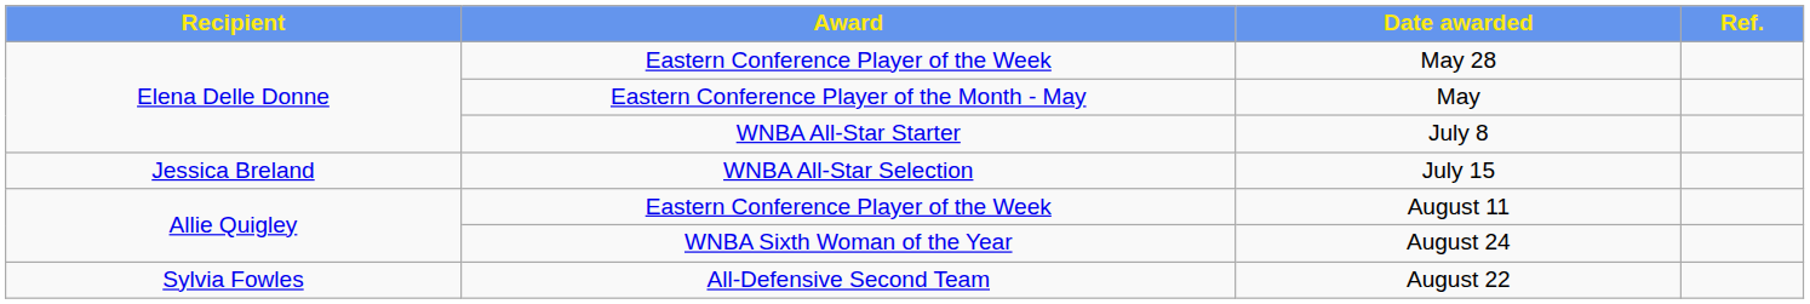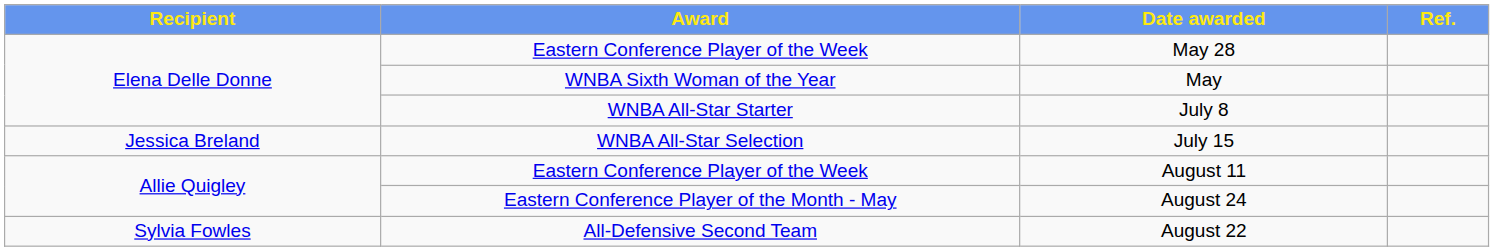May | Award: Eastern Conference Player of the Month - May -> WNBA Sixth Woman of the Year
August 24 | Award: WNBA Sixth Woman of the Year -> Eastern Conference Player of the Month - May
